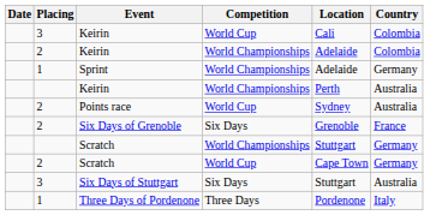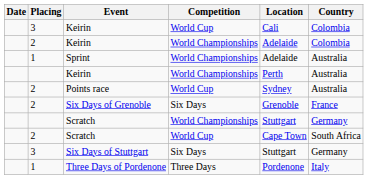Sprint | Country: Germany -> Australia
2 / Scratch | Country: Germany -> South Africa
Six Days of Stuttgart | Country: Australia -> Germany
